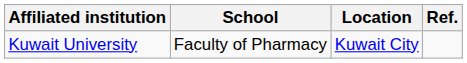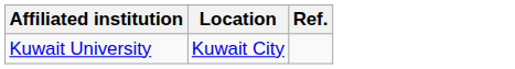- column: School | Faculty of Pharmacy
